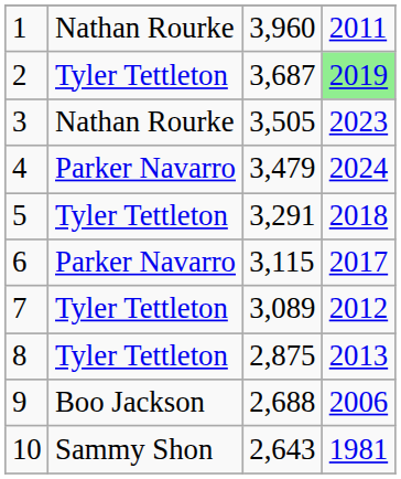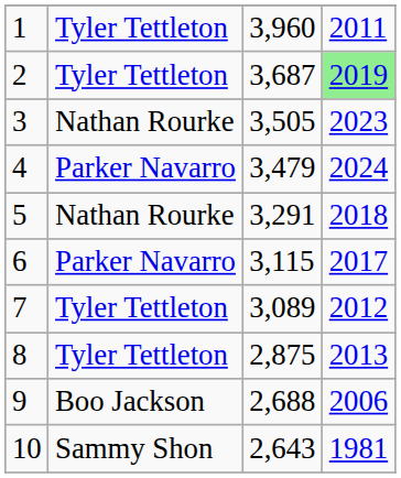1 | column 2: Nathan Rourke -> Tyler Tettleton
5 | column 2: Tyler Tettleton -> Nathan Rourke
